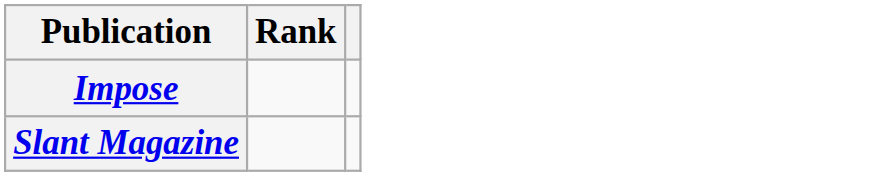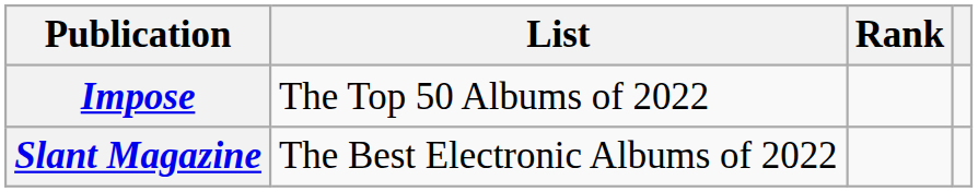+ column: List | The Top 50 Albums of 2022 | The Best Electronic Albums of 2022
